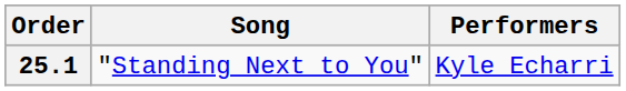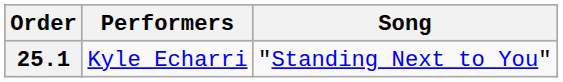columns swapped: Performers <-> Song
